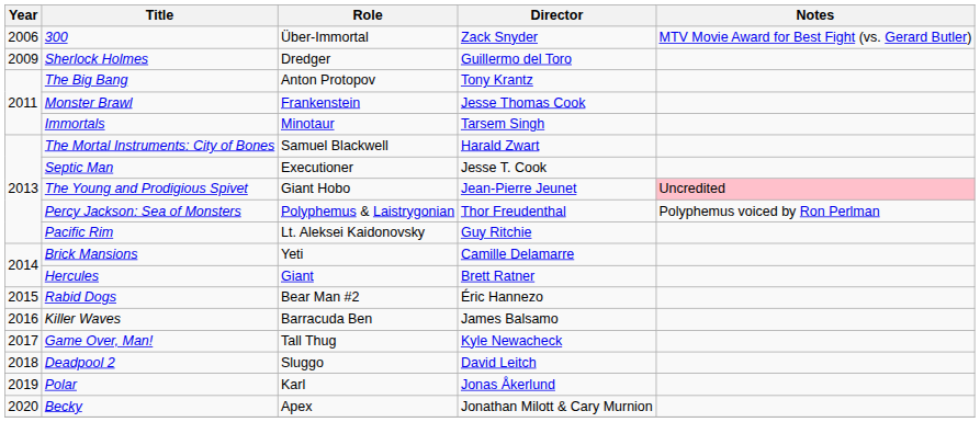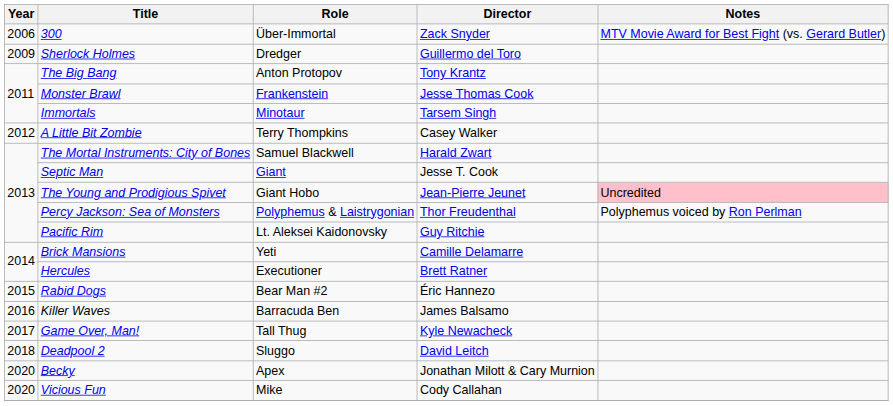+ row: 2012 | A Little Bit Zombie | Terry Thompkins | Casey Walker
Septic Man | Role: Executioner -> Giant
Hercules | Role: Giant -> Executioner
- row: 2019 | Polar | Karl | Jonas Åkerlund
+ row: 2020 | Vicious Fun | Mike | Cody Callahan
